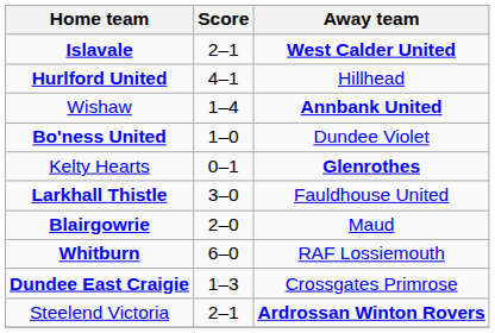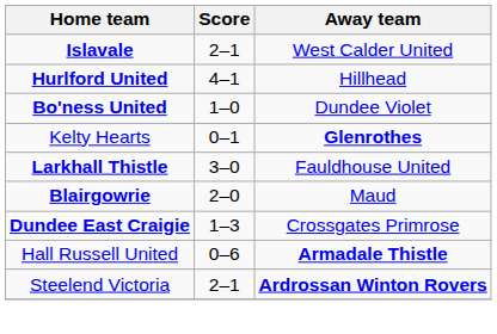Islavale | Away team: bold -> normal
- row: Wishaw | 1–4 | Annbank United
- row: Whitburn | 6–0 | RAF Lossiemouth
+ row: Hall Russell United | 0–6 | Armadale Thistle
